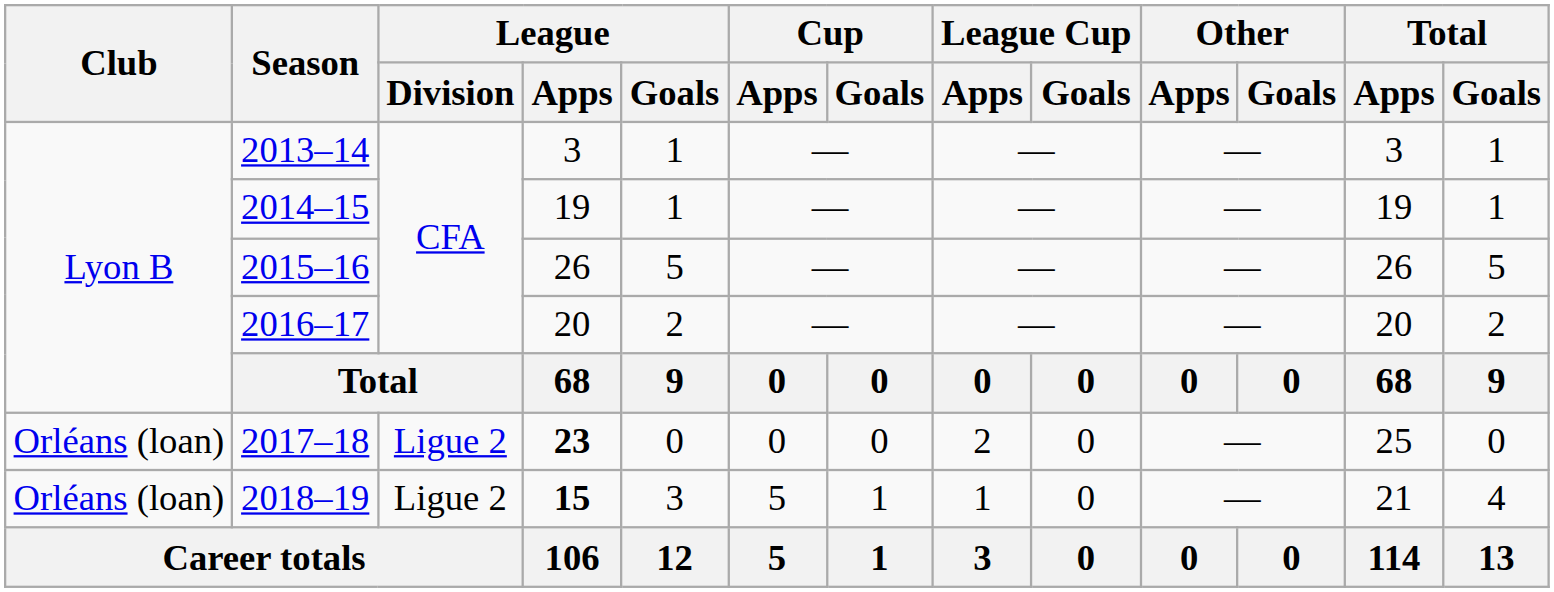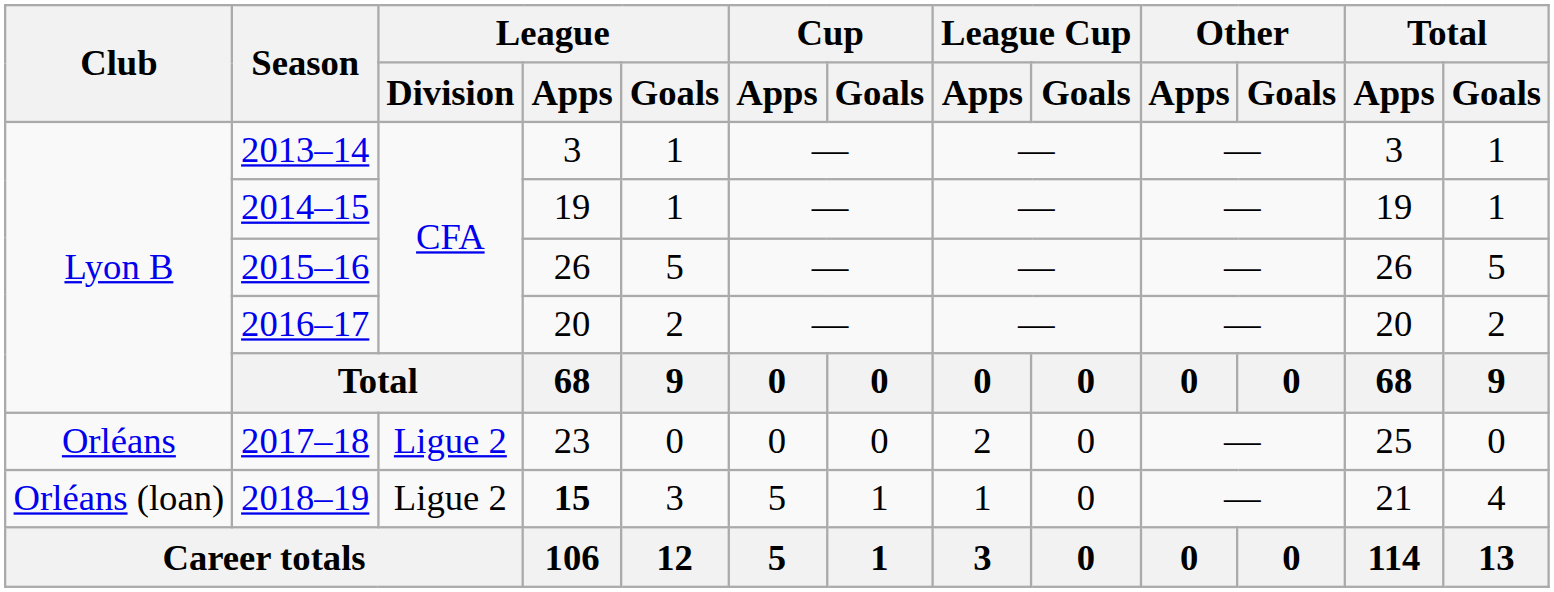2017–18 | Club: Orléans (loan) -> Orléans
2017–18 | League / Apps: bold -> normal
